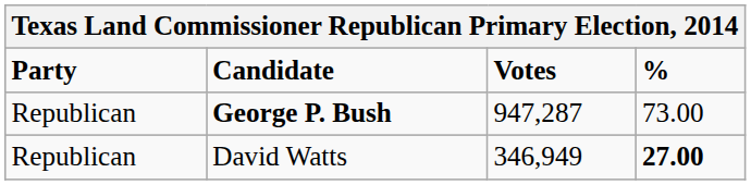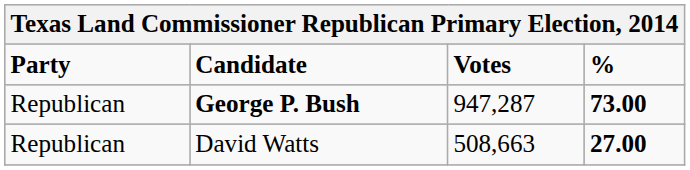George P. Bush | %: normal -> bold
David Watts | Votes: 346,949 -> 508,663
